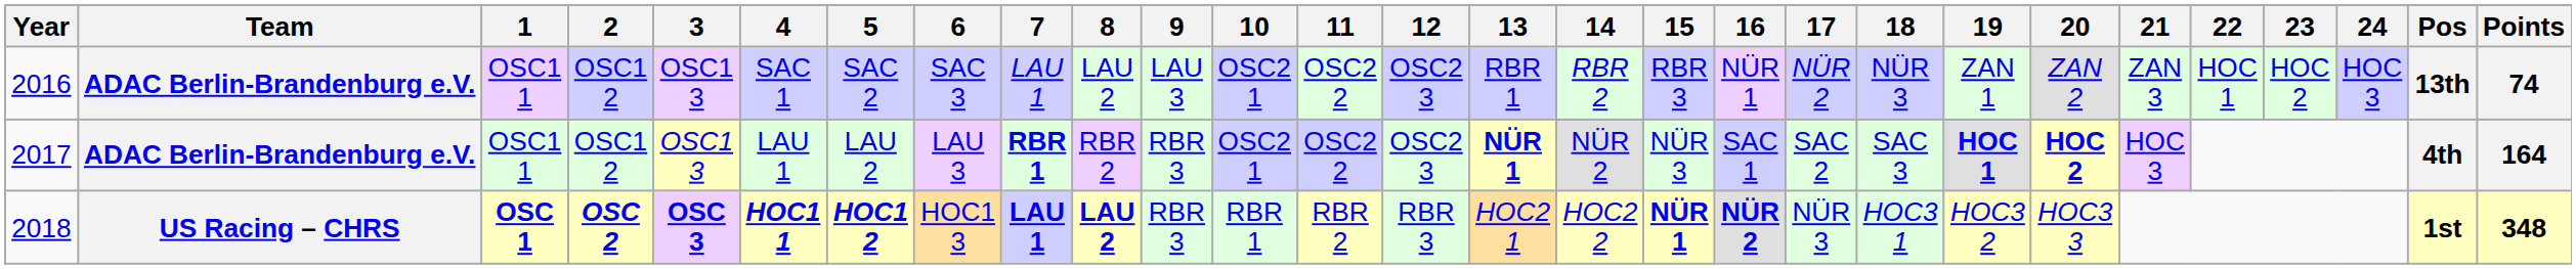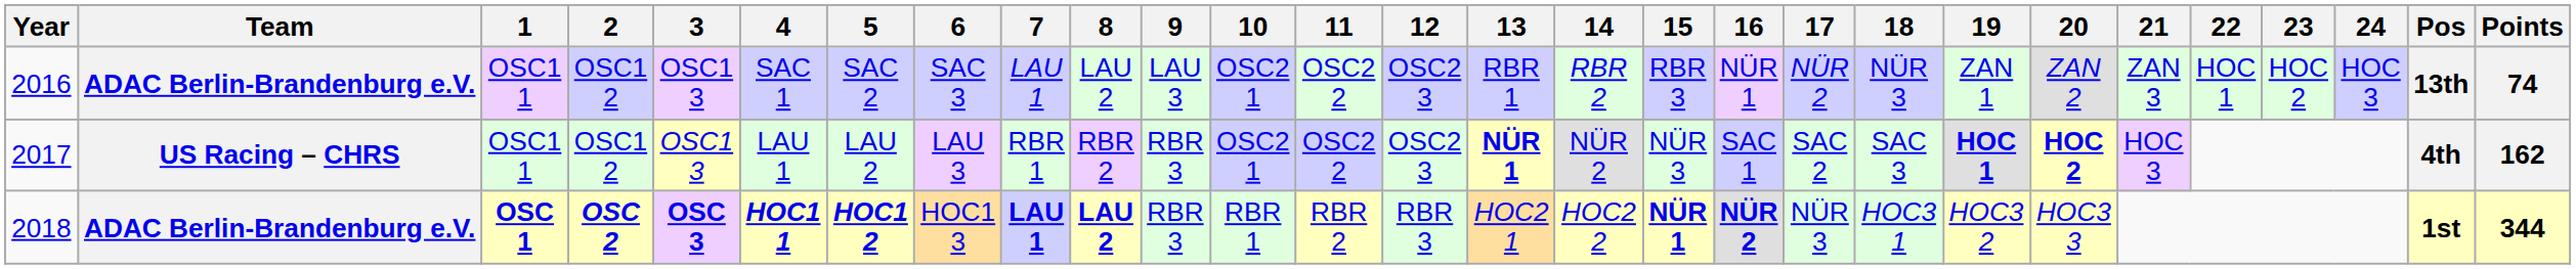2017 | Team: ADAC Berlin-Brandenburg e.V. -> US Racing – CHRS
2017 | 7: bold -> normal
2017 | Points: 164 -> 162
2018 | Team: US Racing – CHRS -> ADAC Berlin-Brandenburg e.V.
2018 | Points: 348 -> 344
